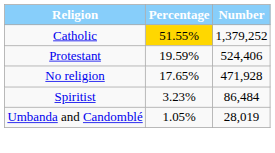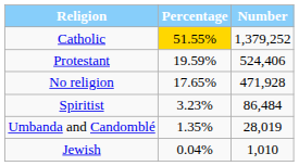Umbanda and Candomblé | Percentage: 1.05% -> 1.35%
+ row: Jewish | 0.04% | 1,010
